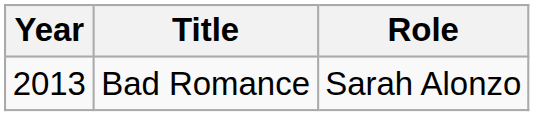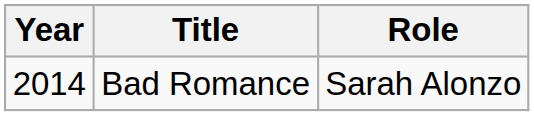Bad Romance | Year: 2013 -> 2014
